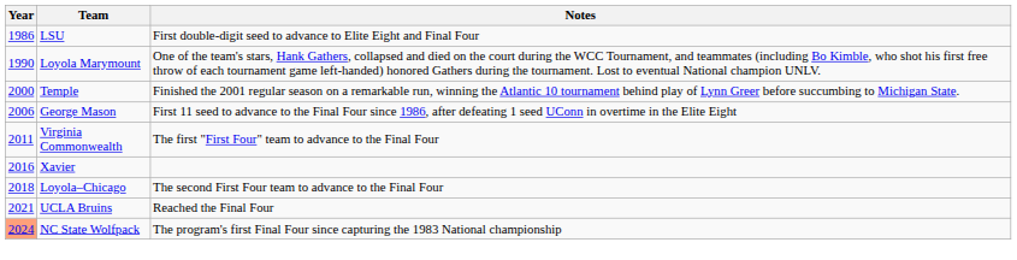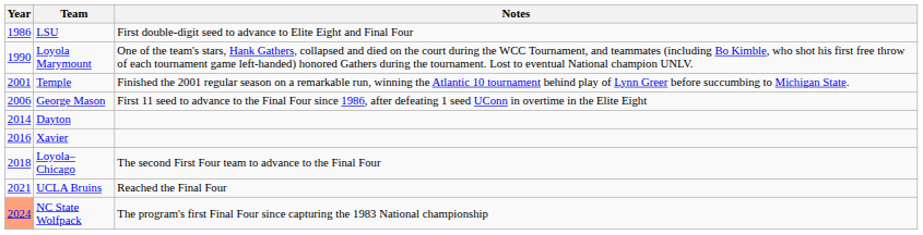Temple | Year: 2000 -> 2001
- row: 2011 | Virginia Commonwealth | The first "First Four" team to advance to the Final Four
+ row: 2014 | Dayton
